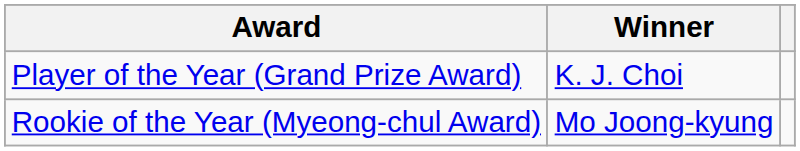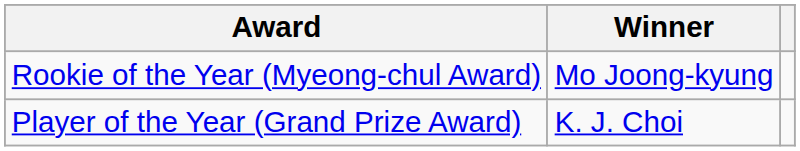rows swapped: Player of the Year (Grand Prize Award) <-> Rookie of the Year (Myeong-chul Award)
